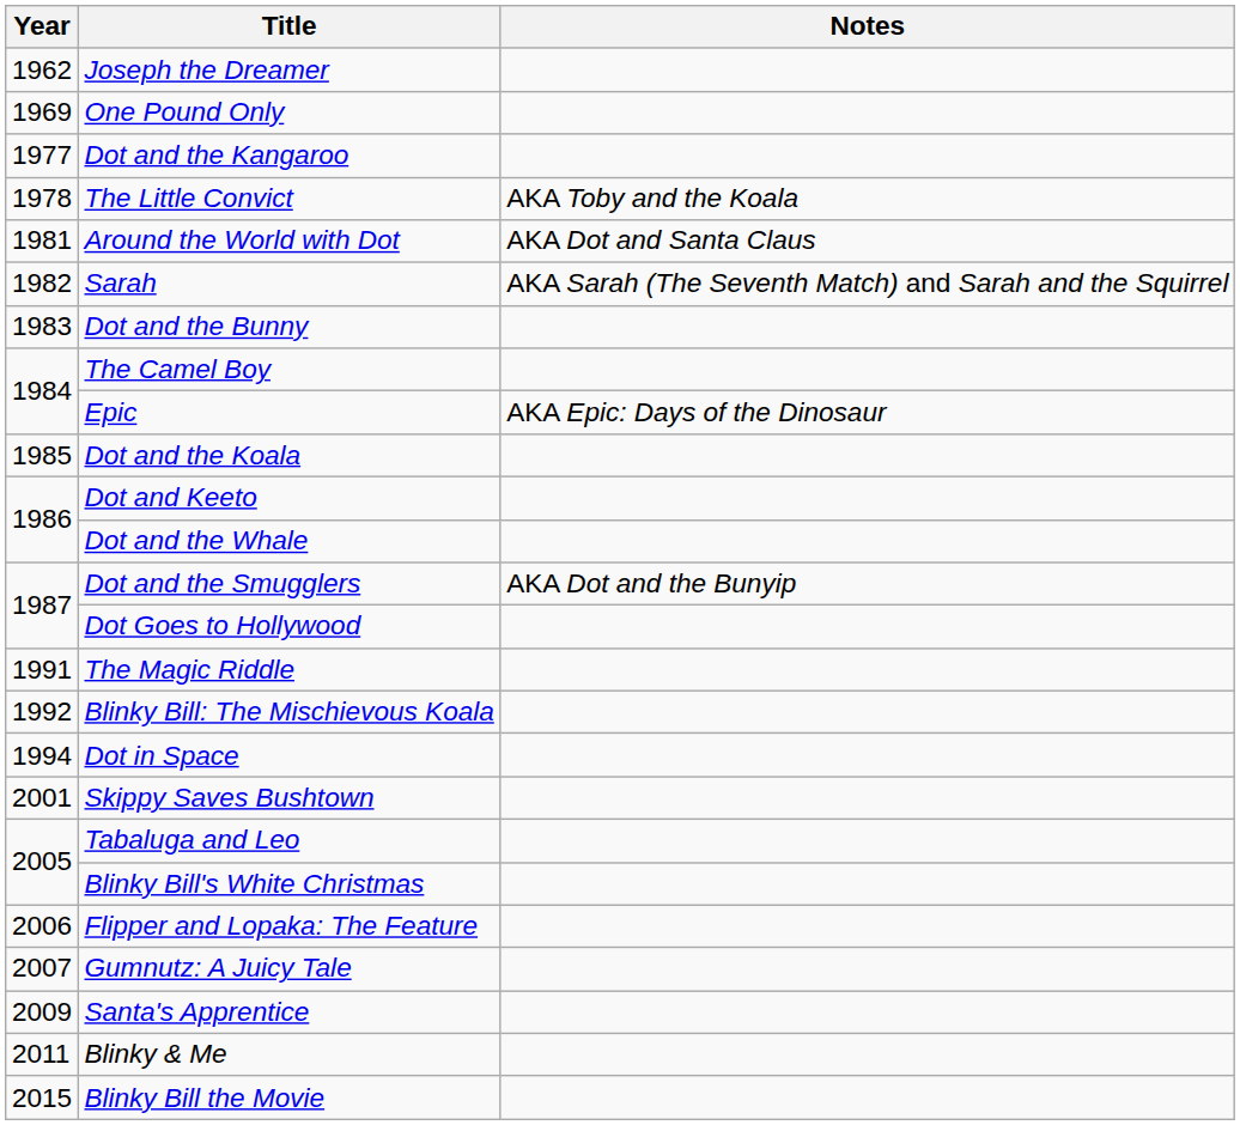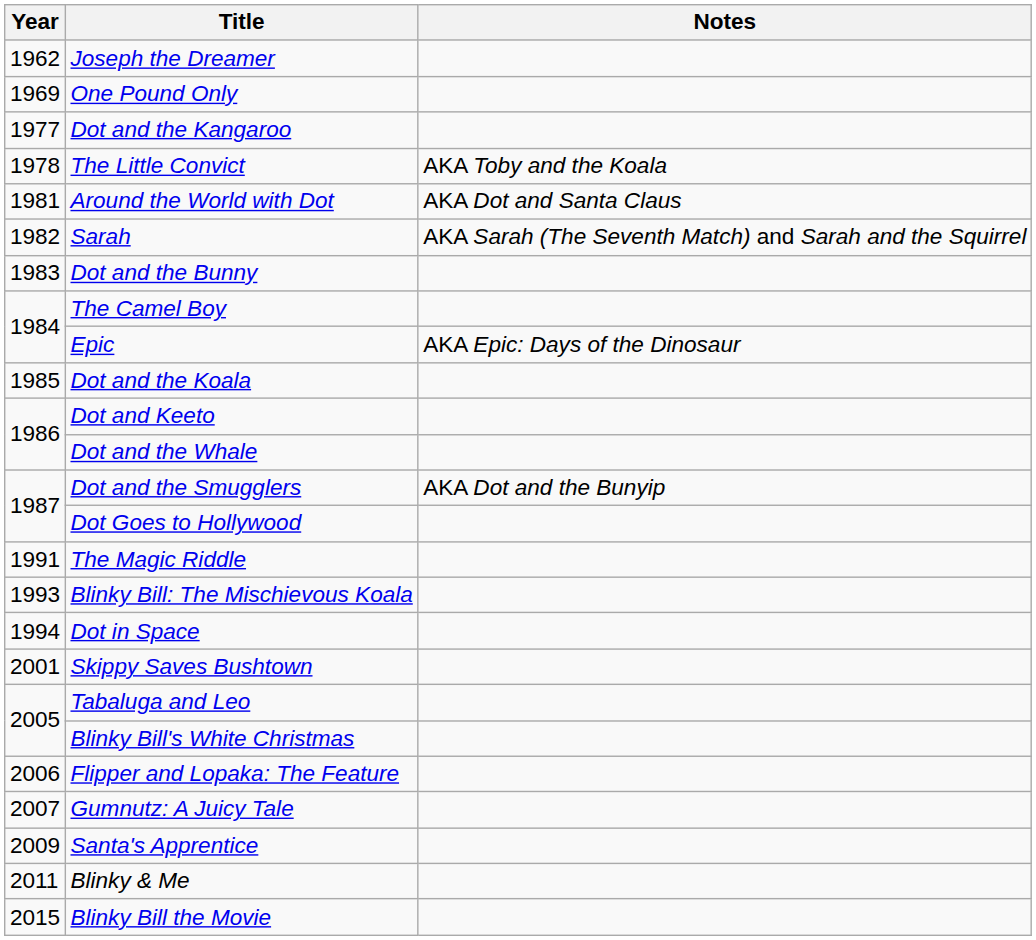Blinky Bill: The Mischievous Koala | Year: 1992 -> 1993
